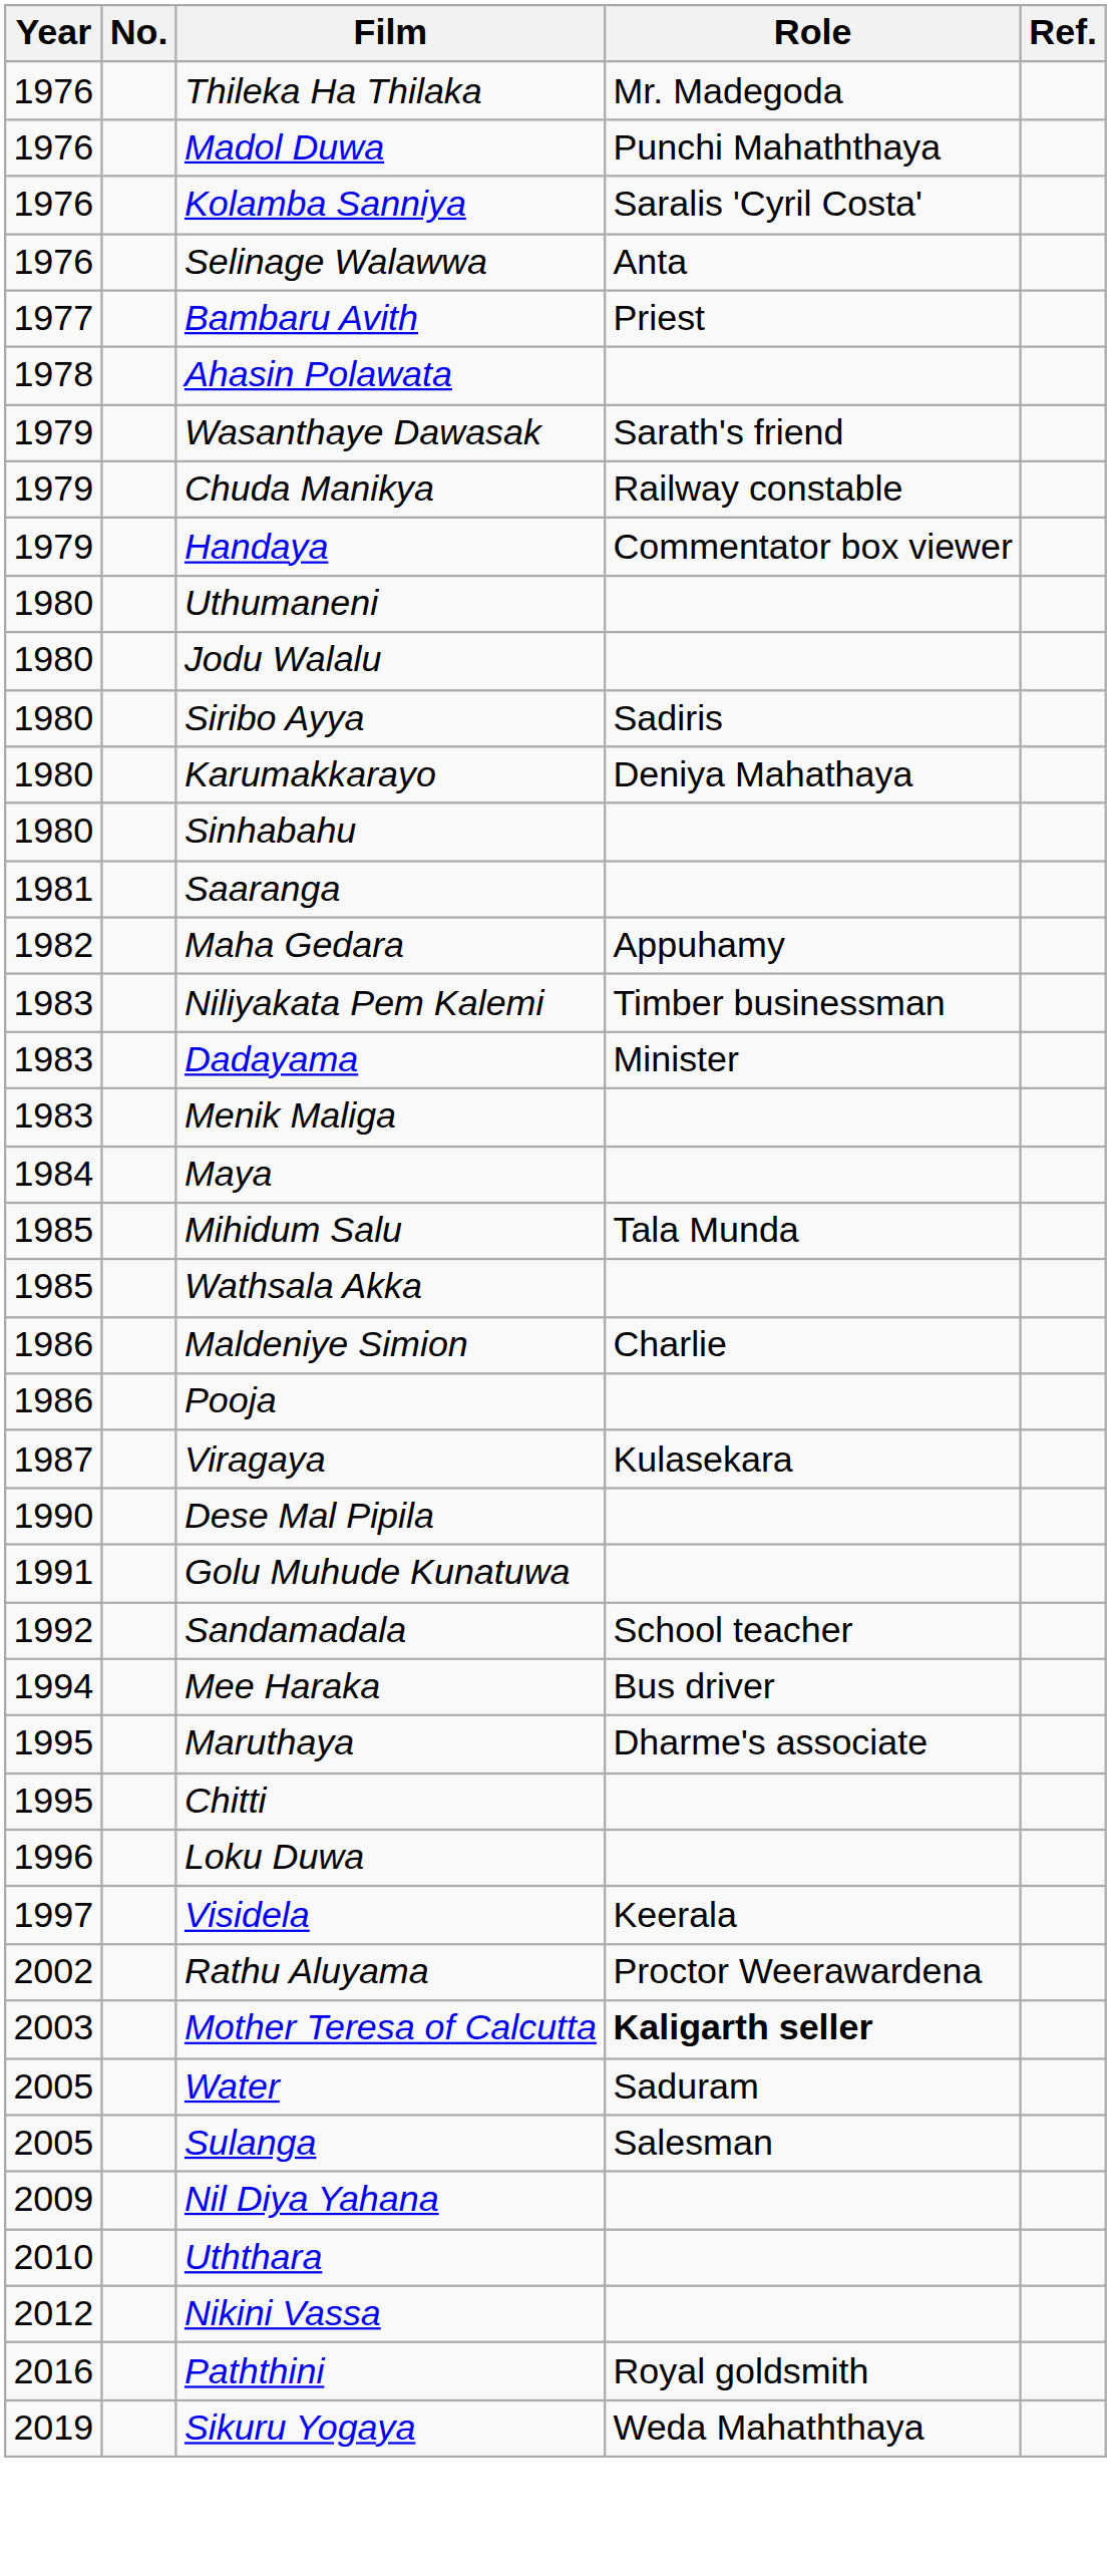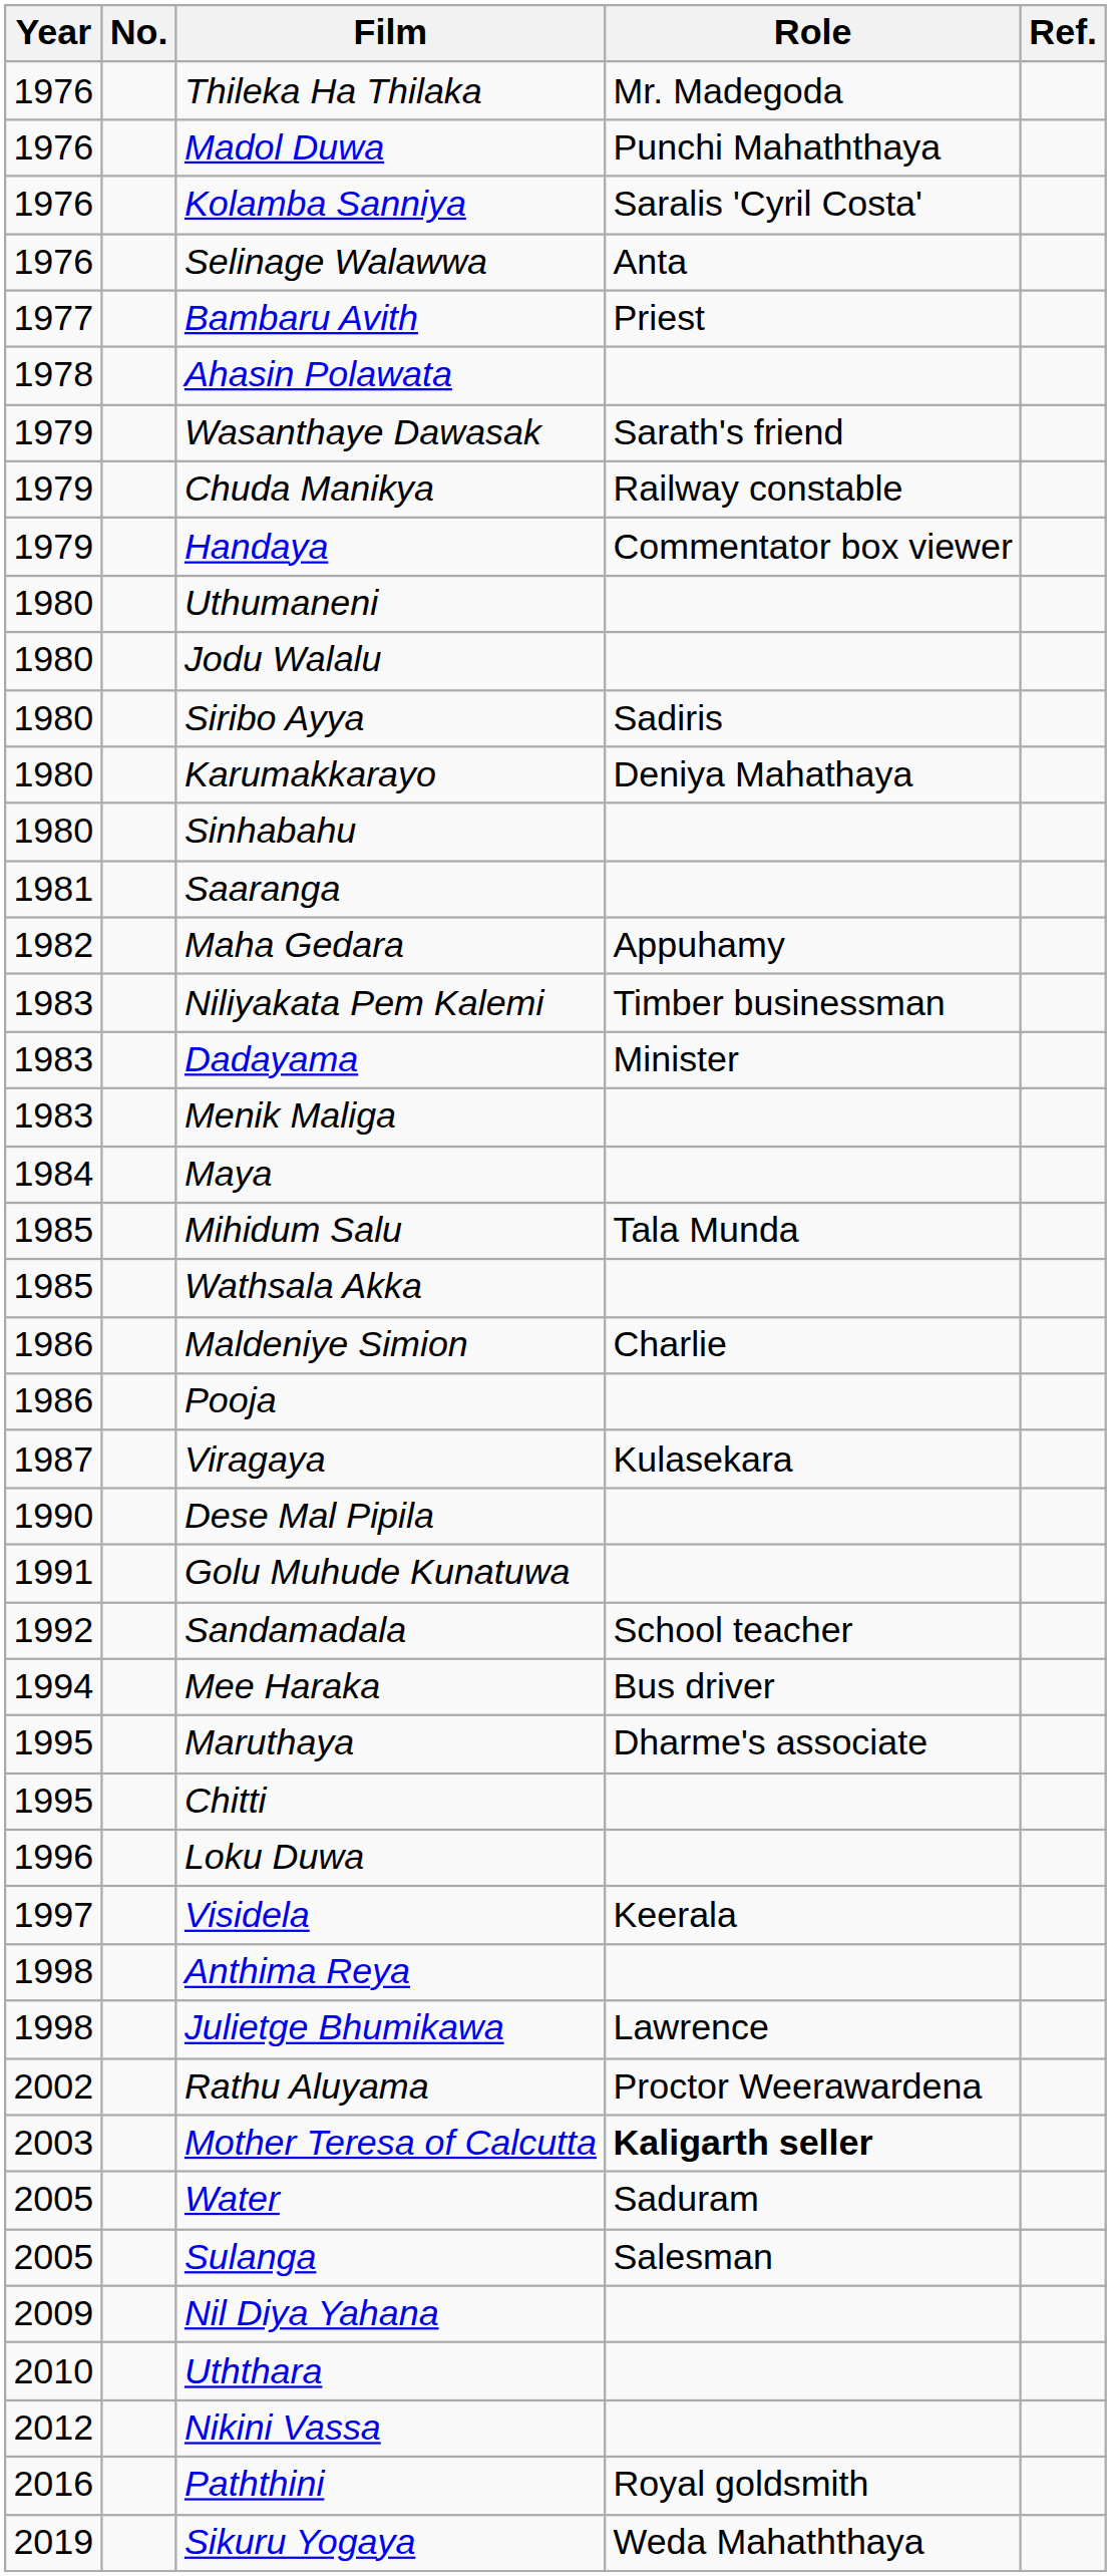+ row: 1998 | Anthima Reya
+ row: 1998 | Julietge Bhumikawa | Lawrence
